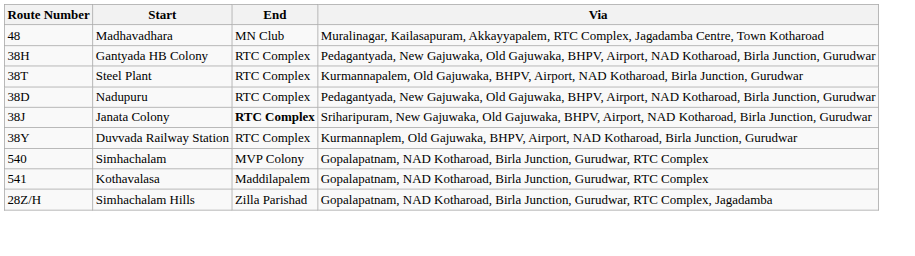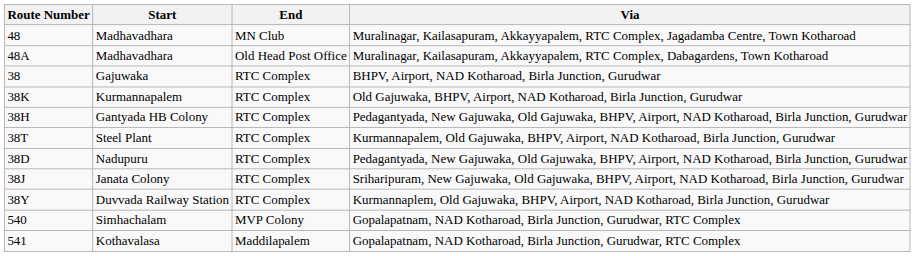+ row: 48A | Madhavadhara | Old Head Post Office | Muralinagar, Kailasapuram, Akkayyapalem, RTC Complex, Dabagardens, Town Kotharoad
+ row: 38 | Gajuwaka | RTC Complex | BHPV, Airport, NAD Kotharoad, Birla Junction, Gurudwar
+ row: 38K | Kurmannapalem | RTC Complex | Old Gajuwaka, BHPV, Airport, NAD Kotharoad, Birla Junction, Gurudwar
Janata Colony | End: bold -> normal
- row: 28Z/H | Simhachalam Hills | Zilla Parishad | Gopalapatnam, NAD Kotharoad, Birla Junction, Gurudwar, RTC Complex, Jagadamba
